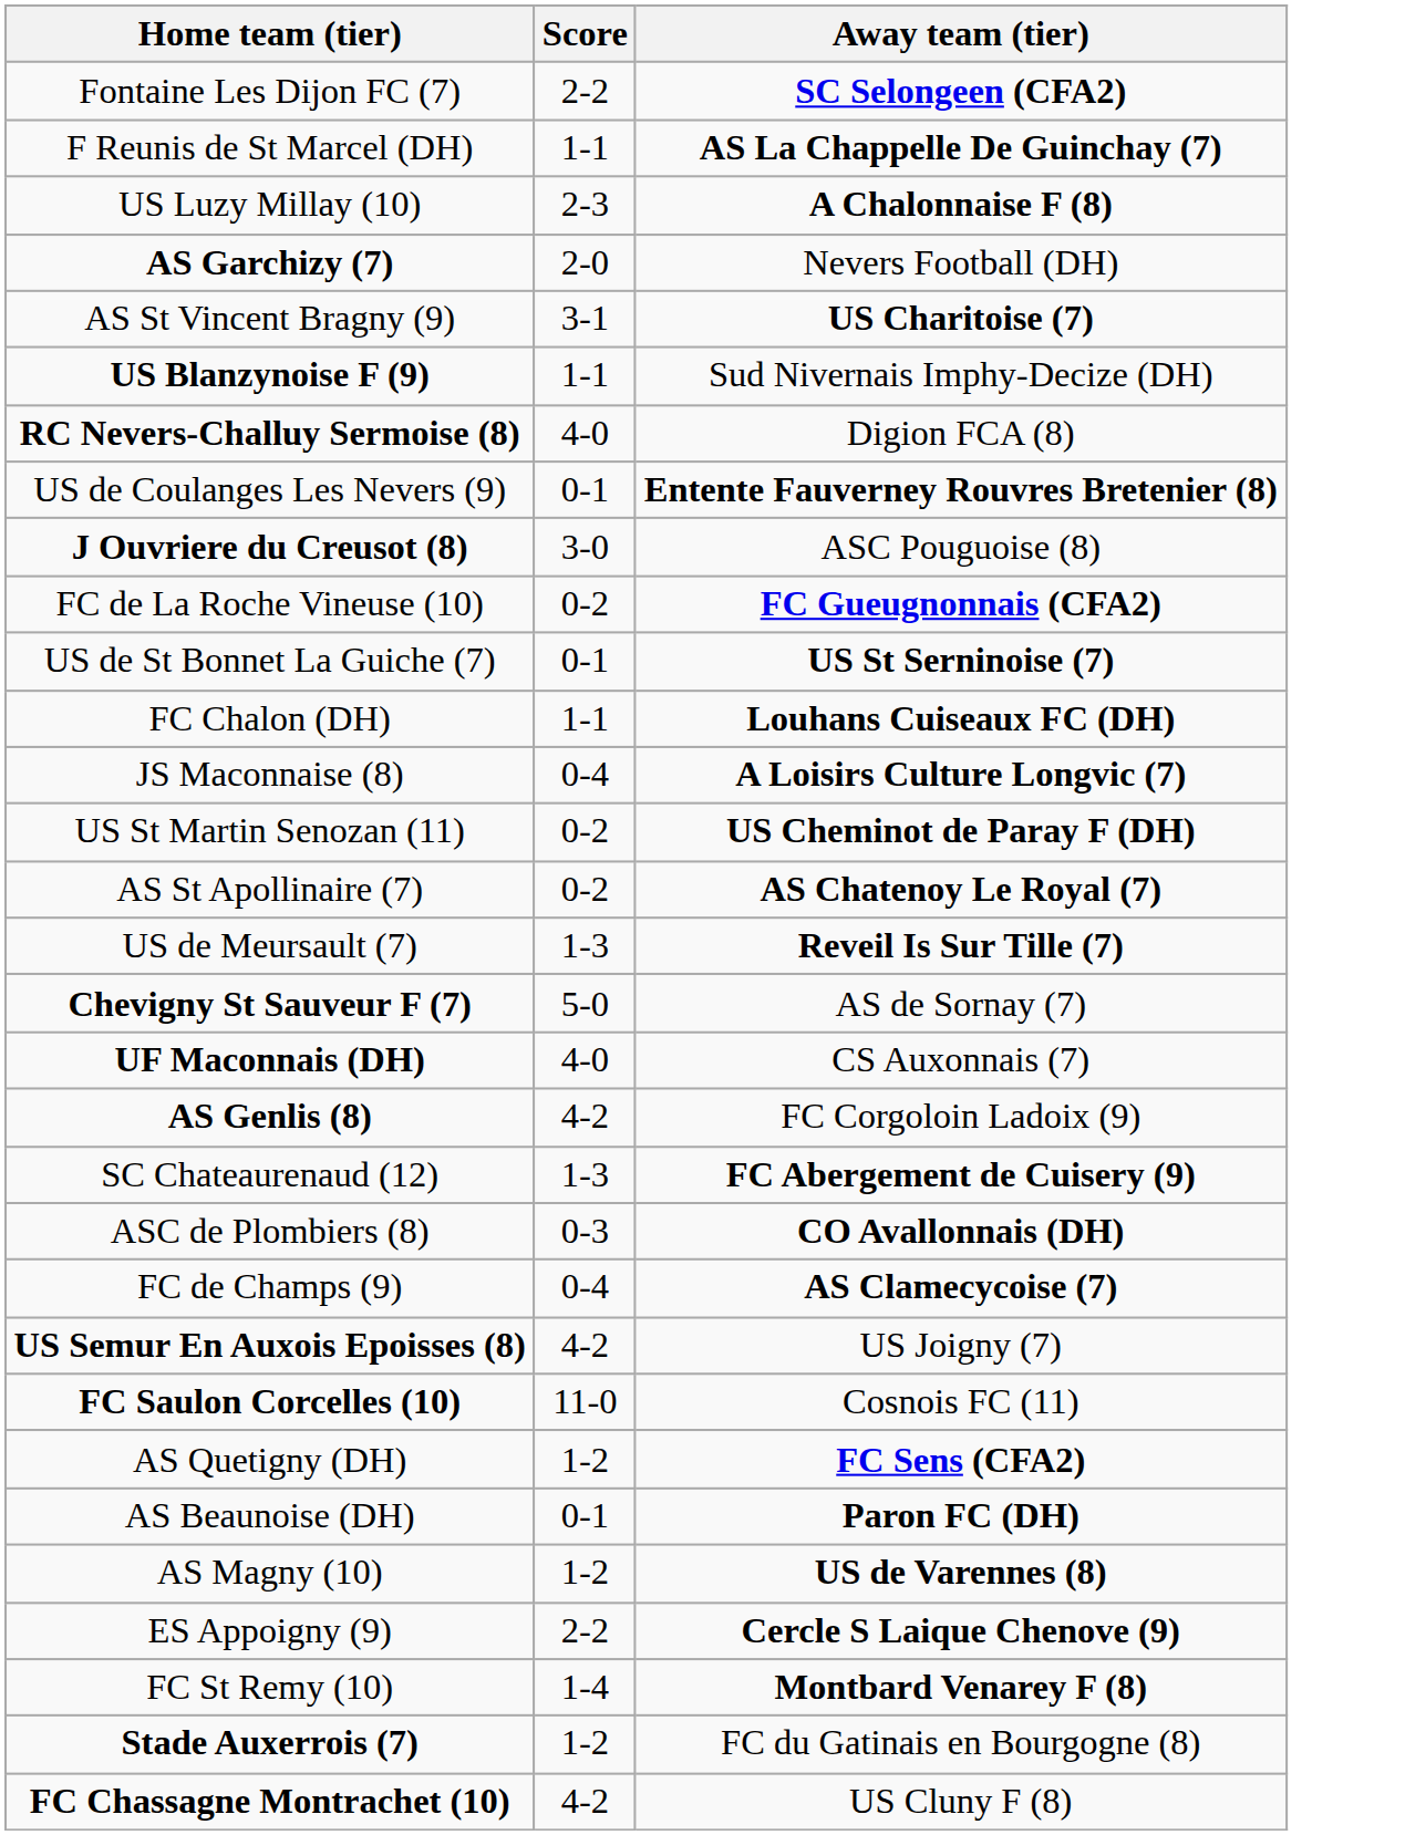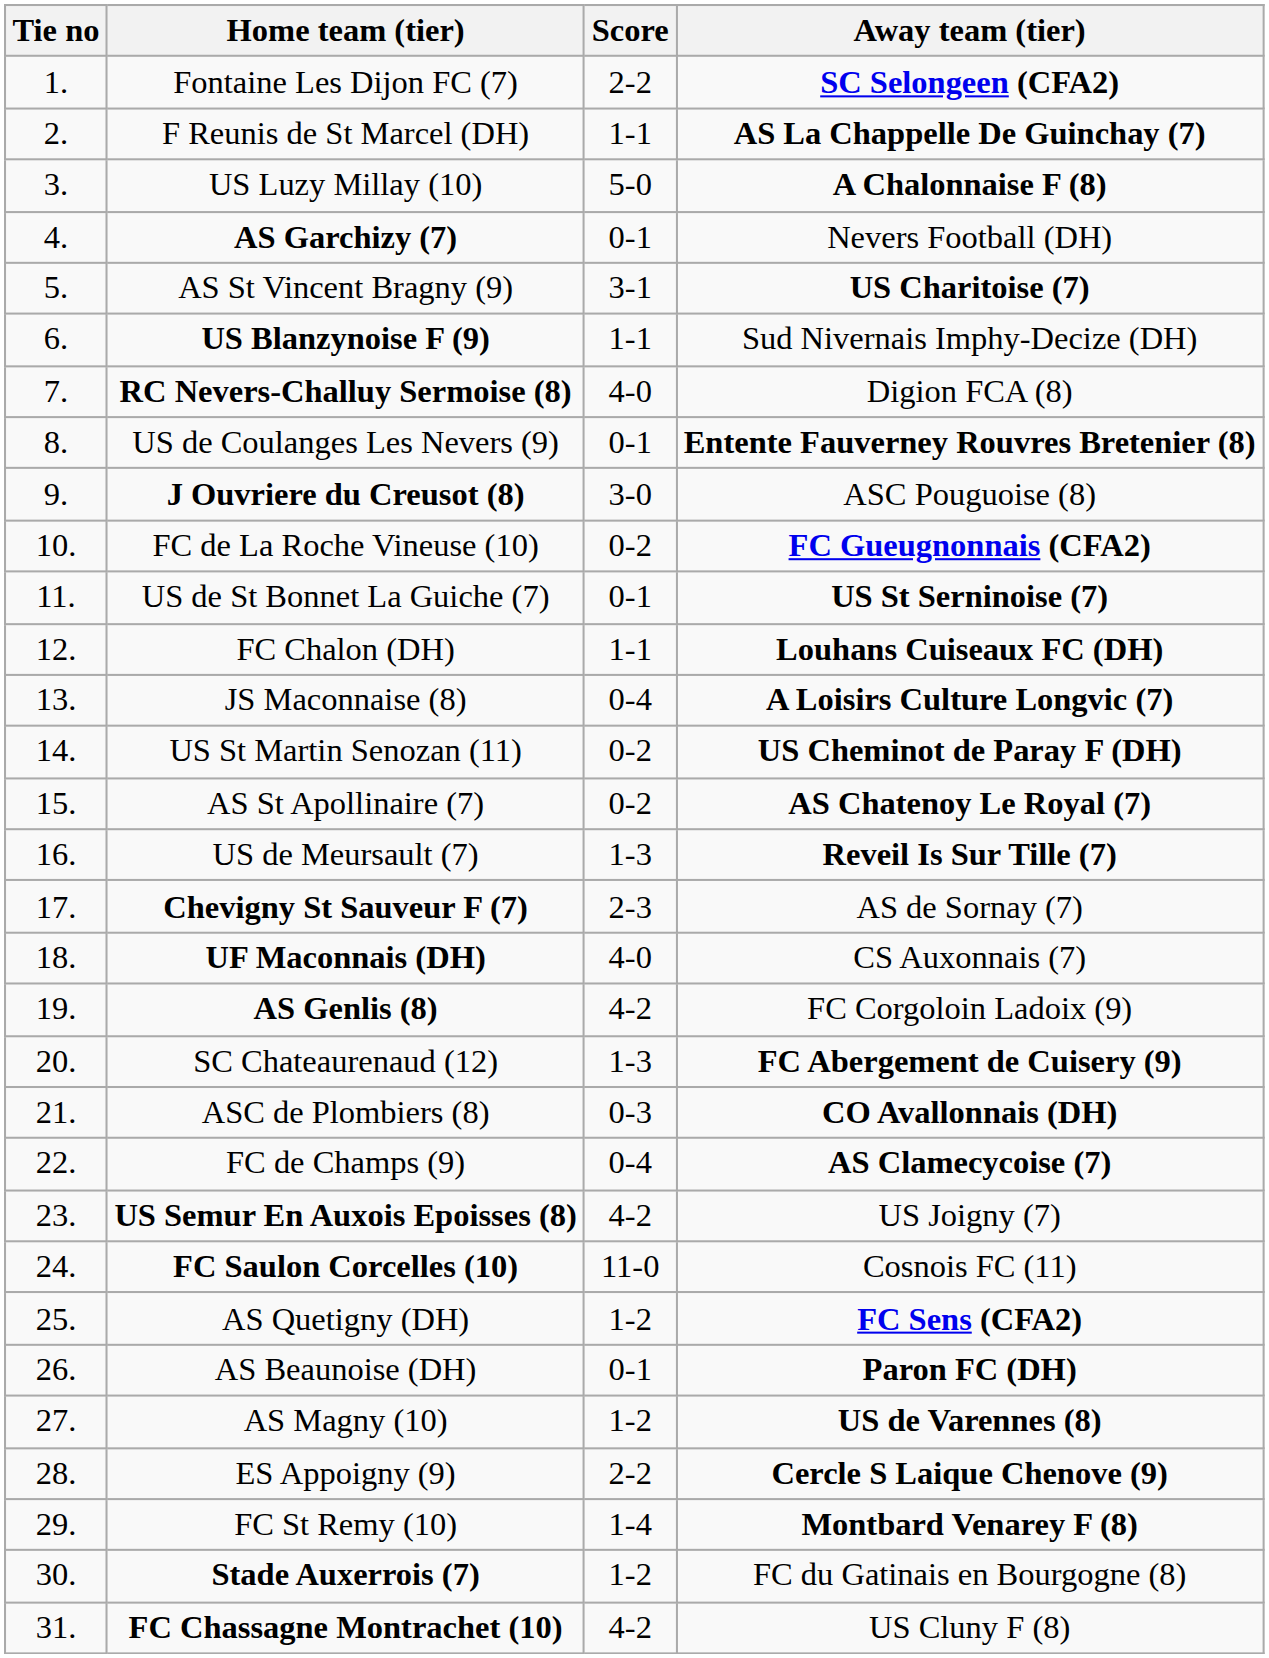+ column: Tie no | 1. | 2. | 3. | 4. | 5. | 6. | 7. | 8. | 9. | 10. | 11. | 12. | 13. | 14. | 15. | 16. | 17. | 18. | 19. | 20. | 21. | 22. | 23. | 24. | 25. | 26. | 27. | 28. | 29. | 30. | 31.
US Luzy Millay (10) | Score: 2-3 -> 5-0
AS Garchizy (7) | Score: 2-0 -> 0-1
Chevigny St Sauveur F (7) | Score: 5-0 -> 2-3
